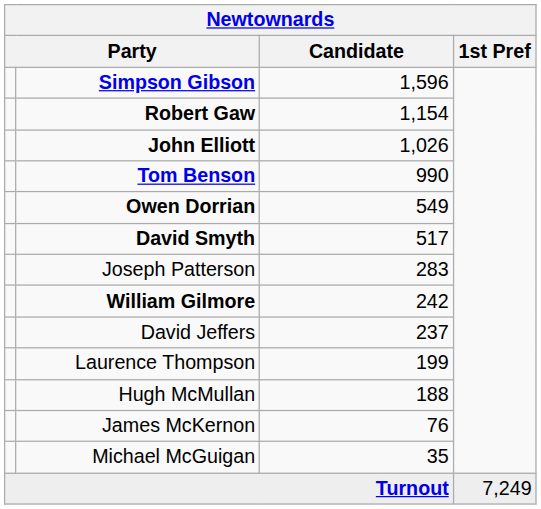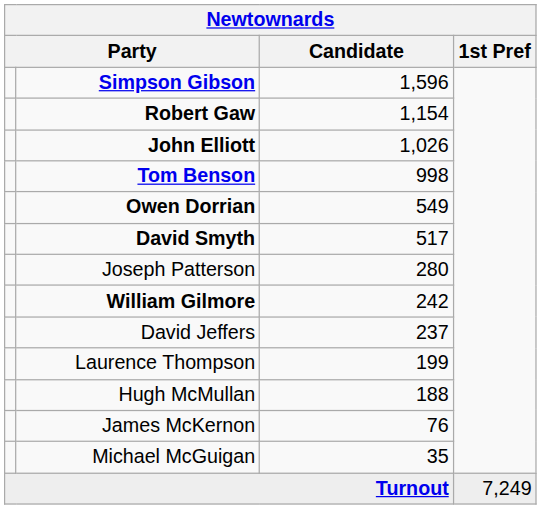Tom Benson | Candidate: 990 -> 998
Joseph Patterson | Candidate: 283 -> 280
